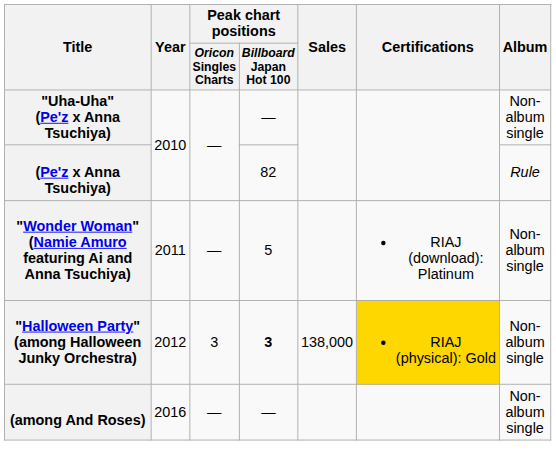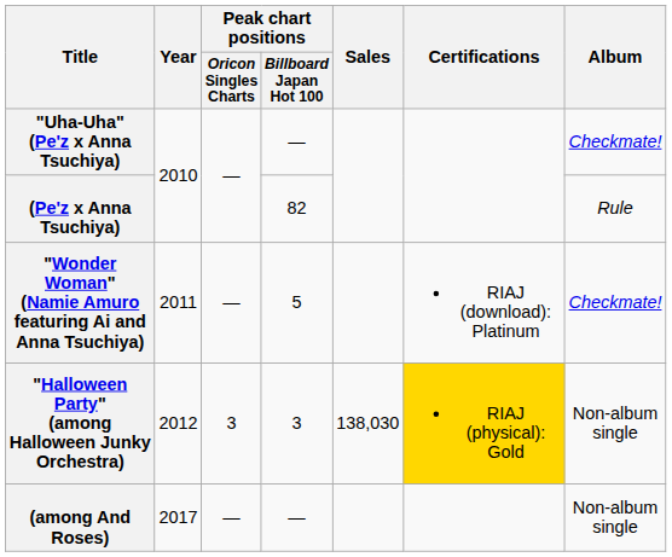"Uha-Uha" (Pe'z x Anna Tsuchiya) | Album: Non-album single -> Checkmate!
"Wonder Woman" (Namie Amuro featuring Ai and Anna Tsuchiya) | Album: Non-album single -> Checkmate!
"Halloween Party" (among Halloween Junky Orchestra) | Peak chart positions / Billboard Japan Hot 100: bold -> normal
"Halloween Party" (among Halloween Junky Orchestra) | Sales: 138,000 -> 138,030
(among And Roses) | Year: 2016 -> 2017
